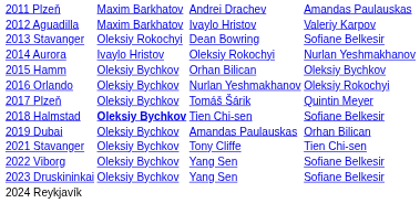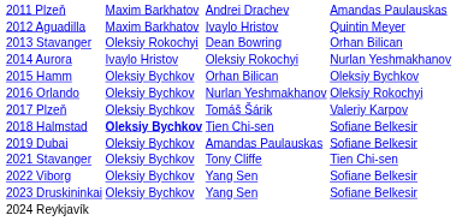2012 Aguadilla | column 4: Valeriy Karpov -> Quintin Meyer
2013 Stavanger | column 4: Sofiane Belkesir -> Orhan Bilican
2017 Plzeň | column 4: Quintin Meyer -> Valeriy Karpov
2019 Dubai | column 4: Orhan Bilican -> Sofiane Belkesir
